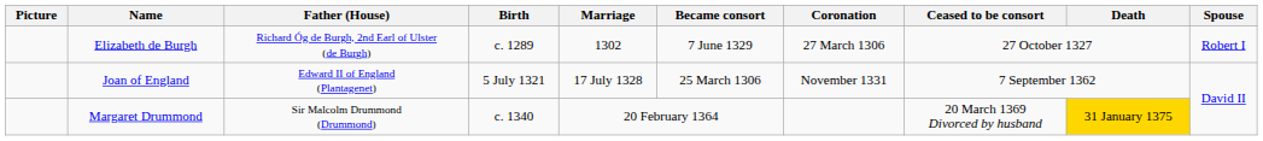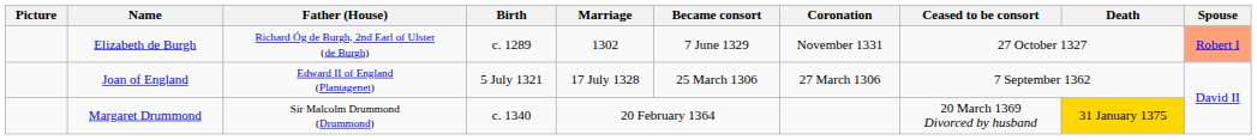Elizabeth de Burgh | Coronation: 27 March 1306 -> November 1331
Elizabeth de Burgh | Spouse: no background -> lightsalmon background
Joan of England | Coronation: November 1331 -> 27 March 1306
